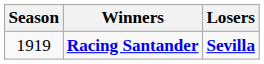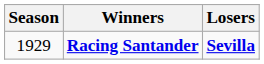Racing Santander | Season: 1919 -> 1929
